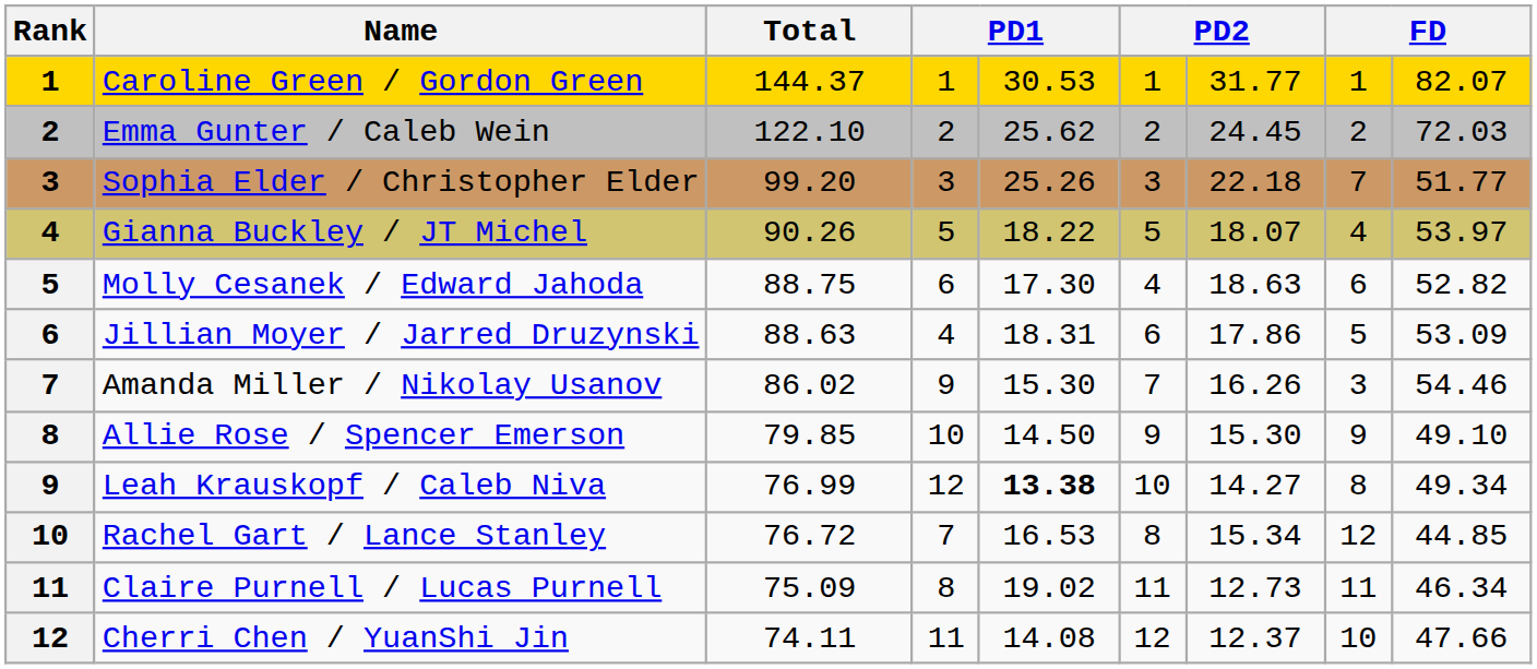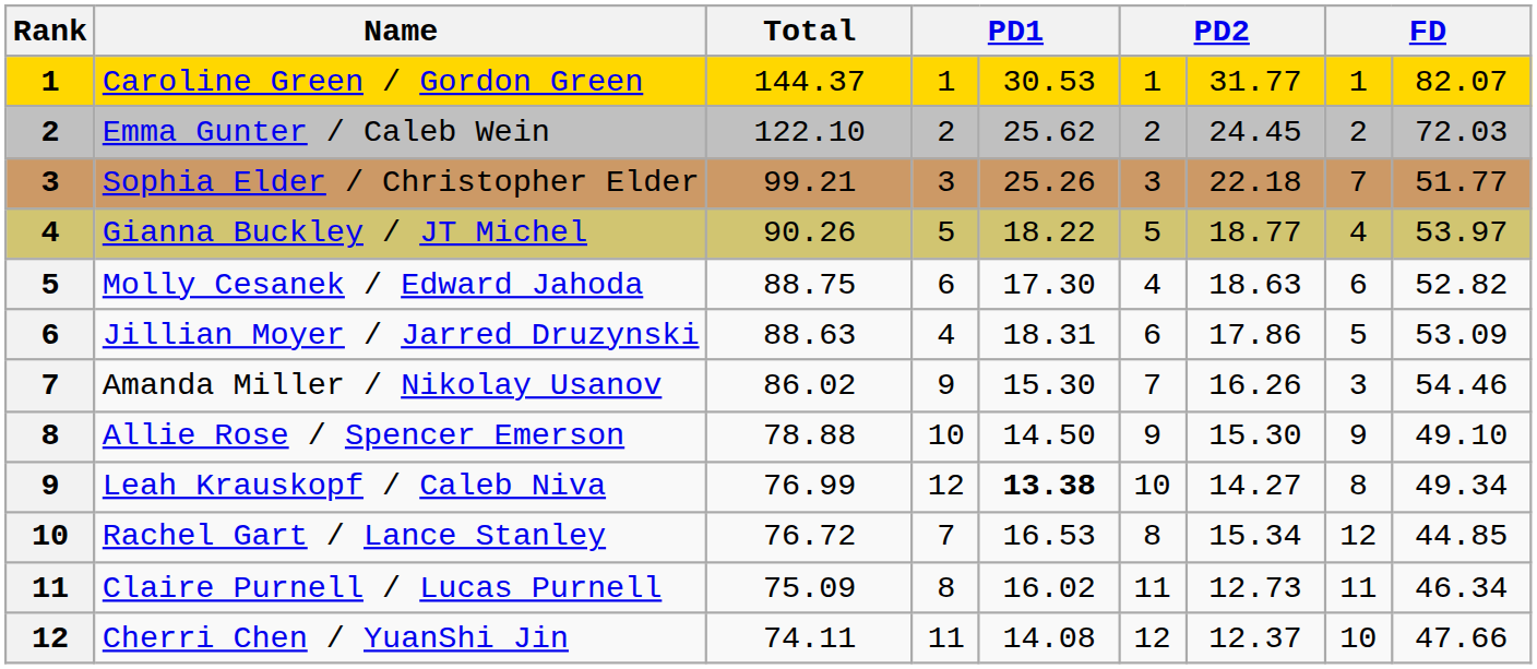Sophia Elder / Christopher Elder | Total: 99.20 -> 99.21
Gianna Buckley / JT Michel | column 7: 18.07 -> 18.77
Allie Rose / Spencer Emerson | Total: 79.85 -> 78.88
Claire Purnell / Lucas Purnell | column 5: 19.02 -> 16.02
